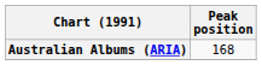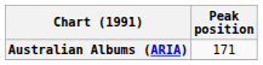Australian Albums (ARIA) | Peak position: 168 -> 171
